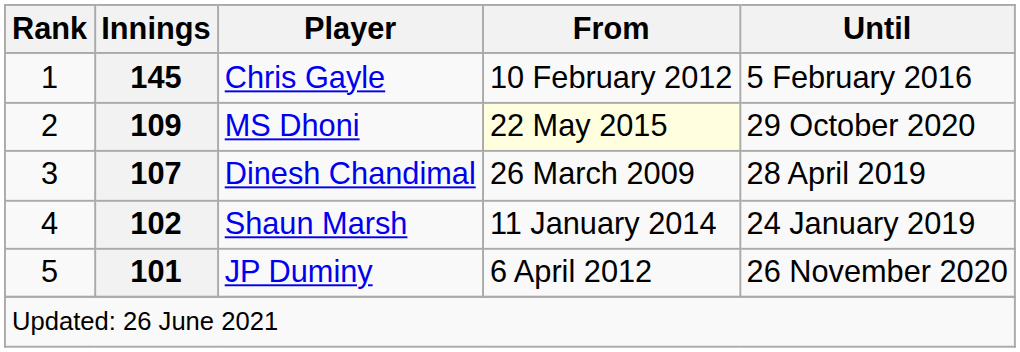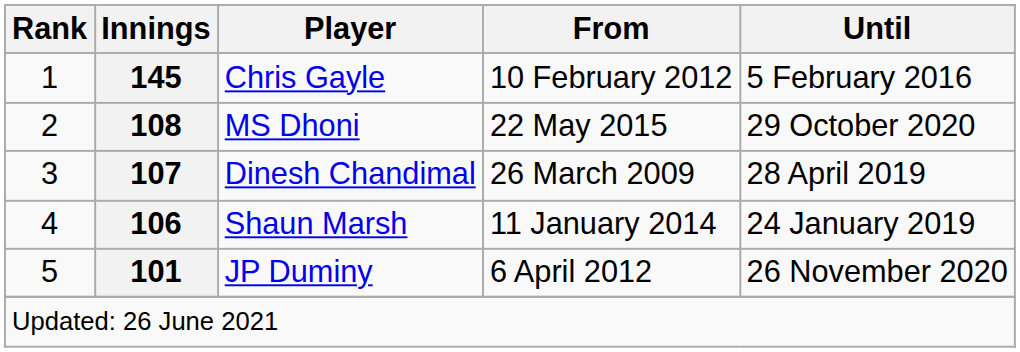MS Dhoni | Innings: 109 -> 108
MS Dhoni | From: lightyellow background -> no background
Shaun Marsh | Innings: 102 -> 106
